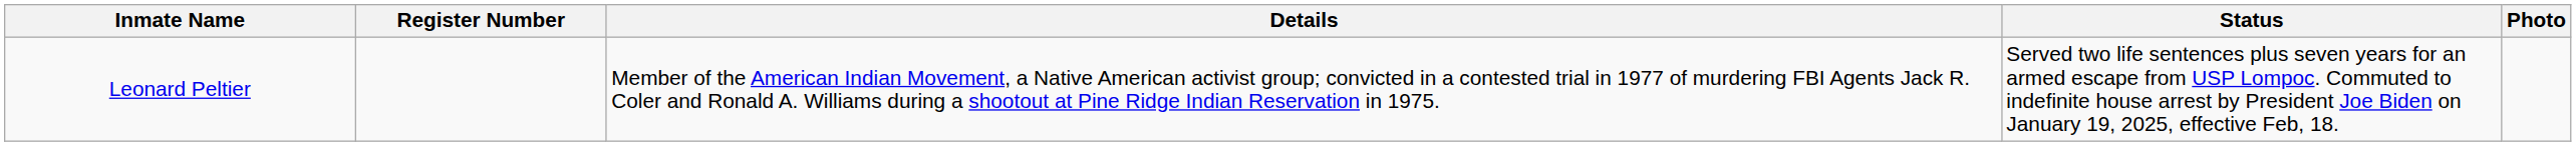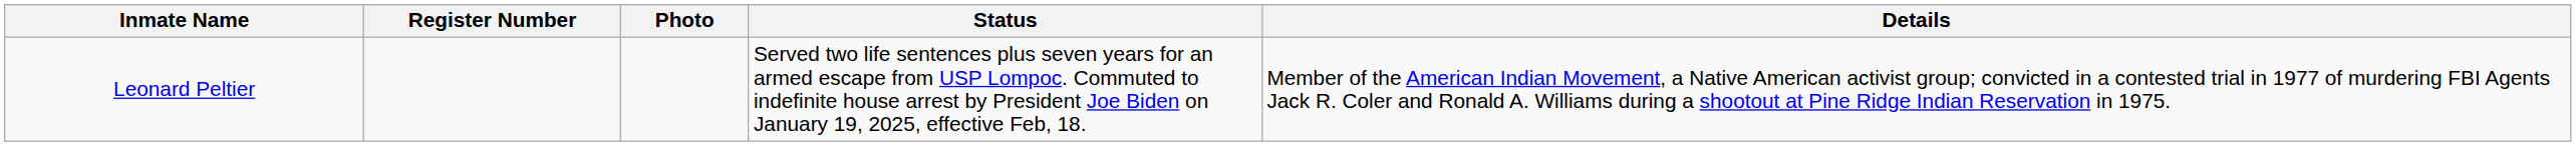columns swapped: Photo <-> Details
